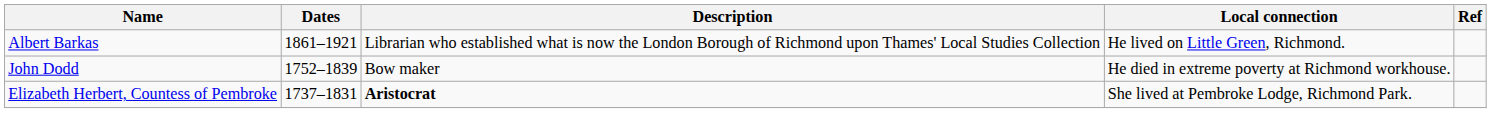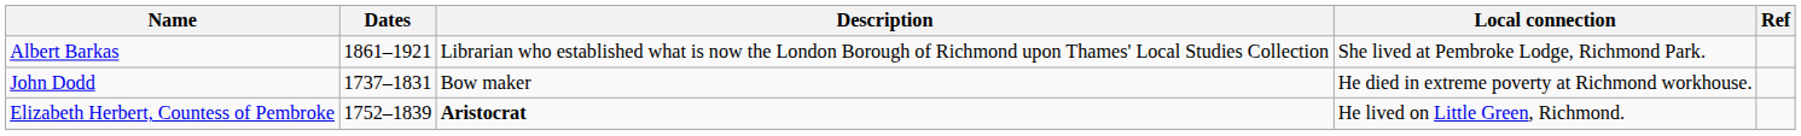Albert Barkas | Local connection: He lived on Little Green, Richmond. -> She lived at Pembroke Lodge, Richmond Park.
John Dodd | Dates: 1752–1839 -> 1737–1831
Elizabeth Herbert, Countess of Pembroke | Dates: 1737–1831 -> 1752–1839
Elizabeth Herbert, Countess of Pembroke | Local connection: She lived at Pembroke Lodge, Richmond Park. -> He lived on Little Green, Richmond.
